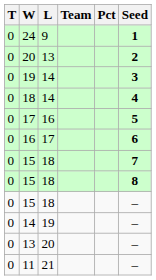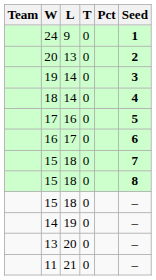columns swapped: Team <-> T
